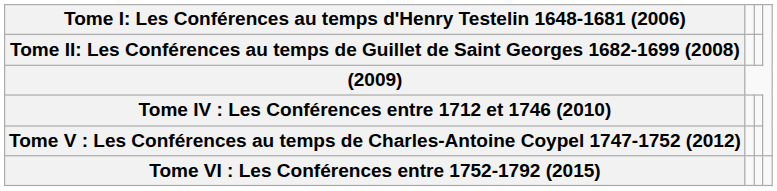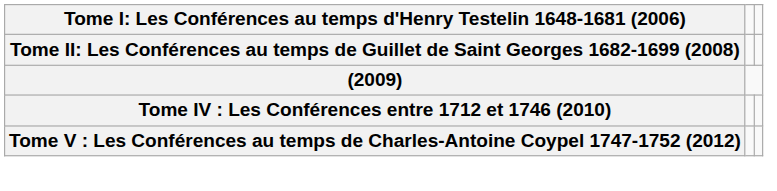- row: Tome VI : Les Conférences entre 1752-1792 (2015)
